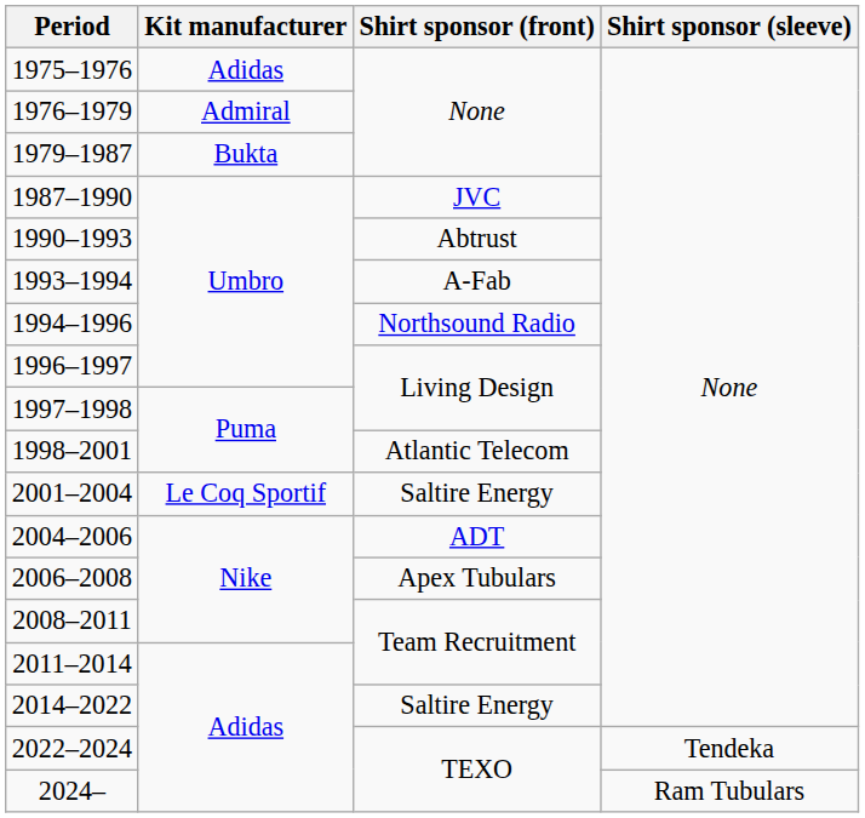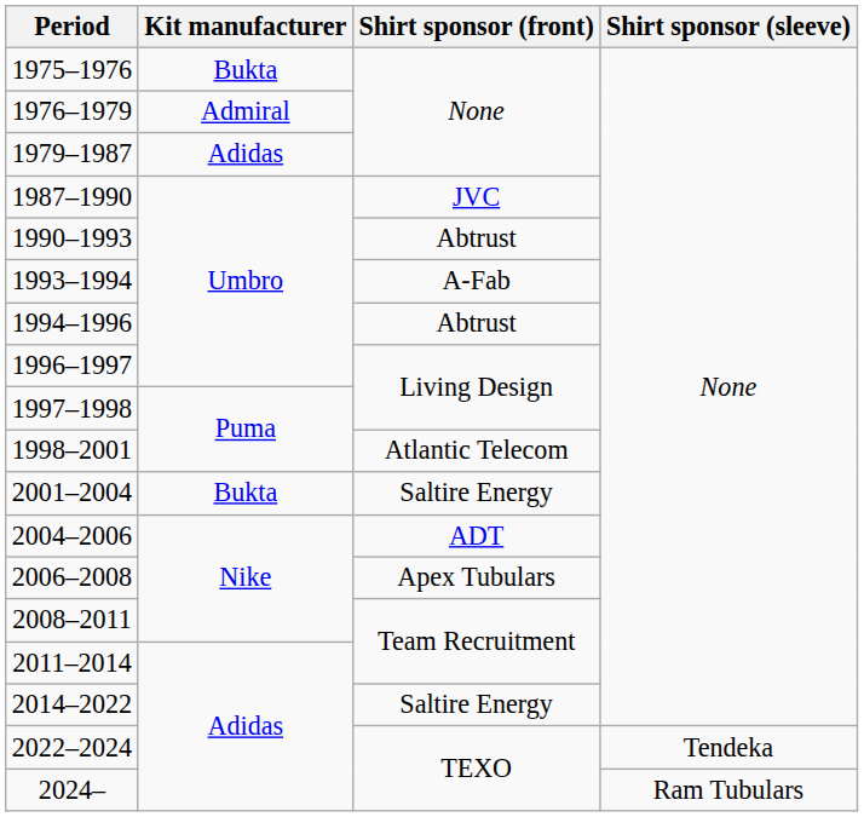1975–1976 | Kit manufacturer: Adidas -> Bukta
1979–1987 | Kit manufacturer: Bukta -> Adidas
1994–1996 | Shirt sponsor (front): Northsound Radio -> Abtrust
2001–2004 | Kit manufacturer: Le Coq Sportif -> Bukta
